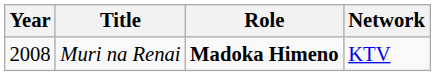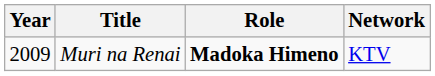Muri na Renai | Year: 2008 -> 2009
